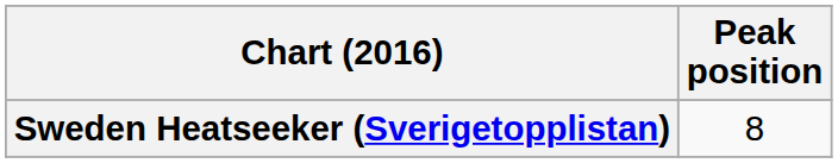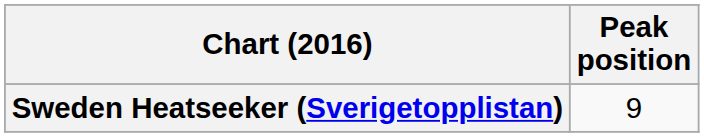Sweden Heatseeker (Sverigetopplistan) | Peak position: 8 -> 9
